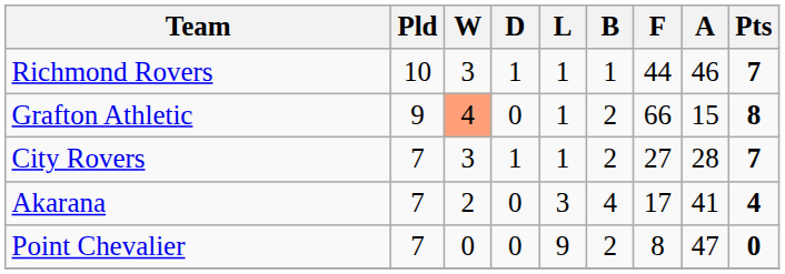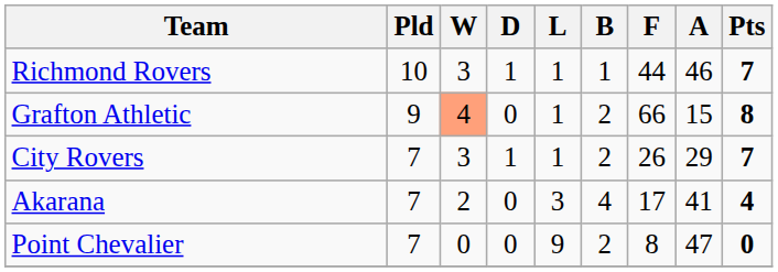City Rovers | F: 27 -> 26
City Rovers | A: 28 -> 29
